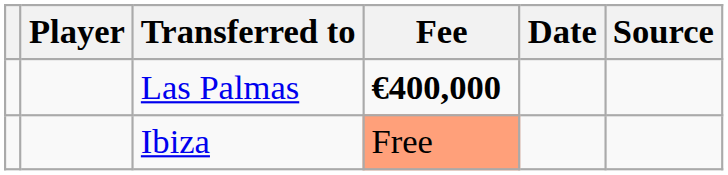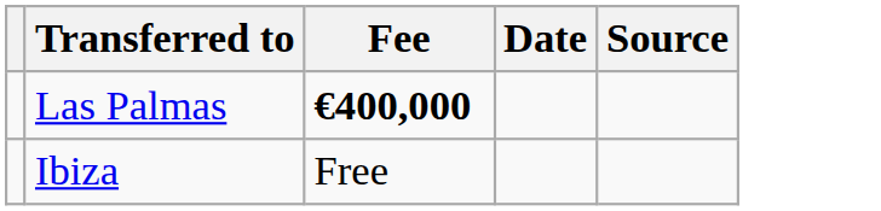- column: Player
Ibiza | Fee: lightsalmon background -> no background
